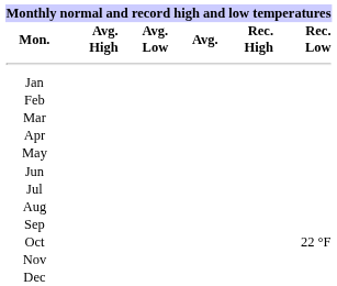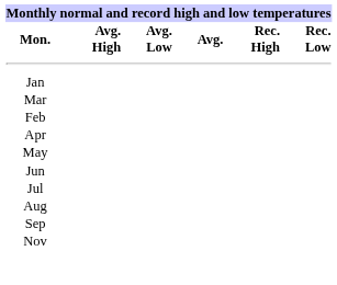rows swapped: Feb <-> Mar
- row: Oct | 22 °F
- row: Dec
